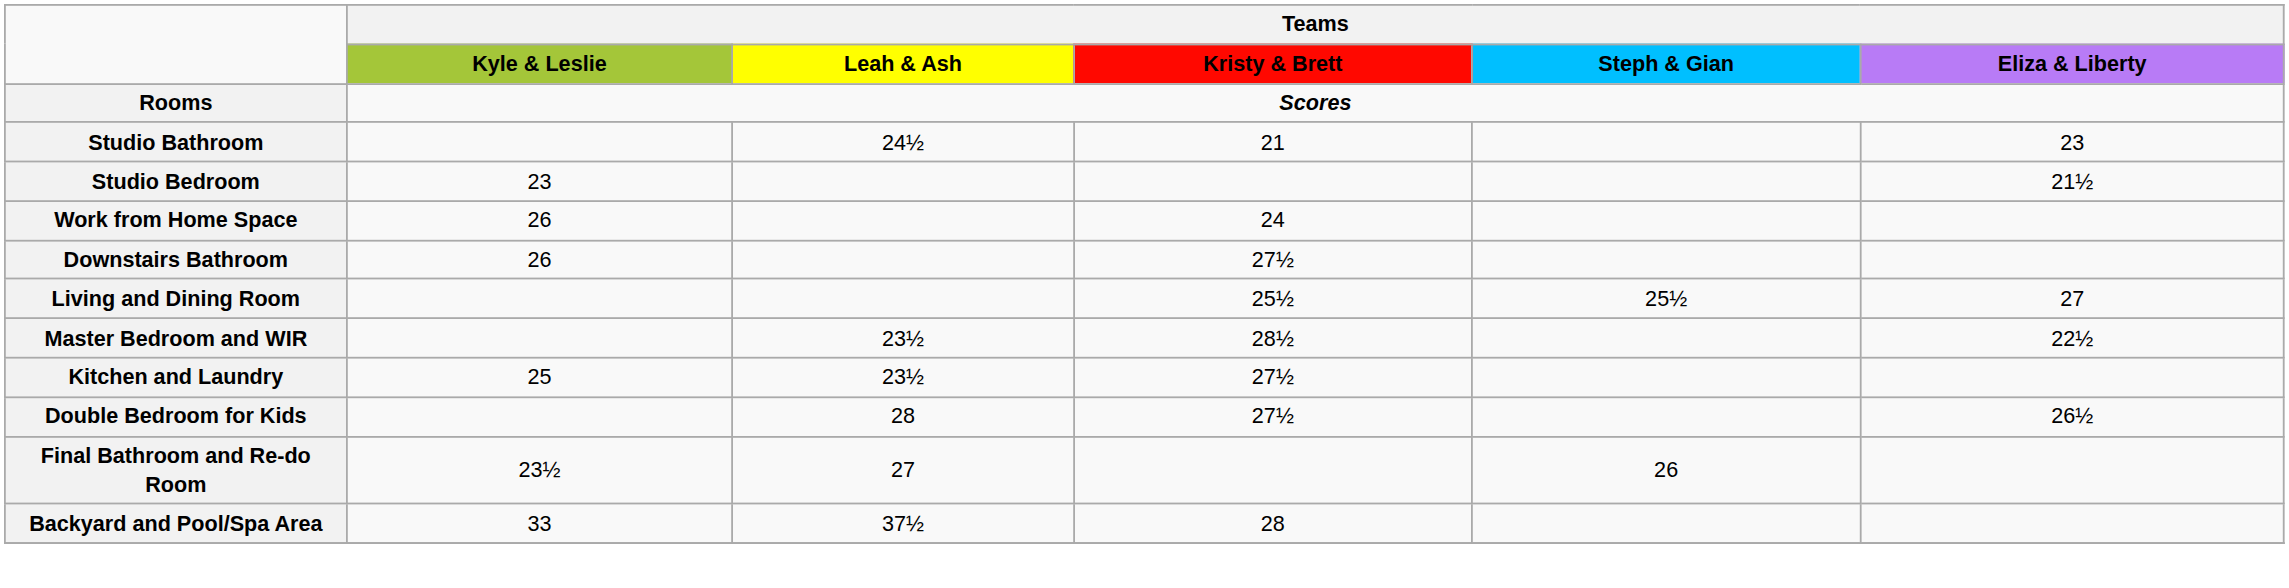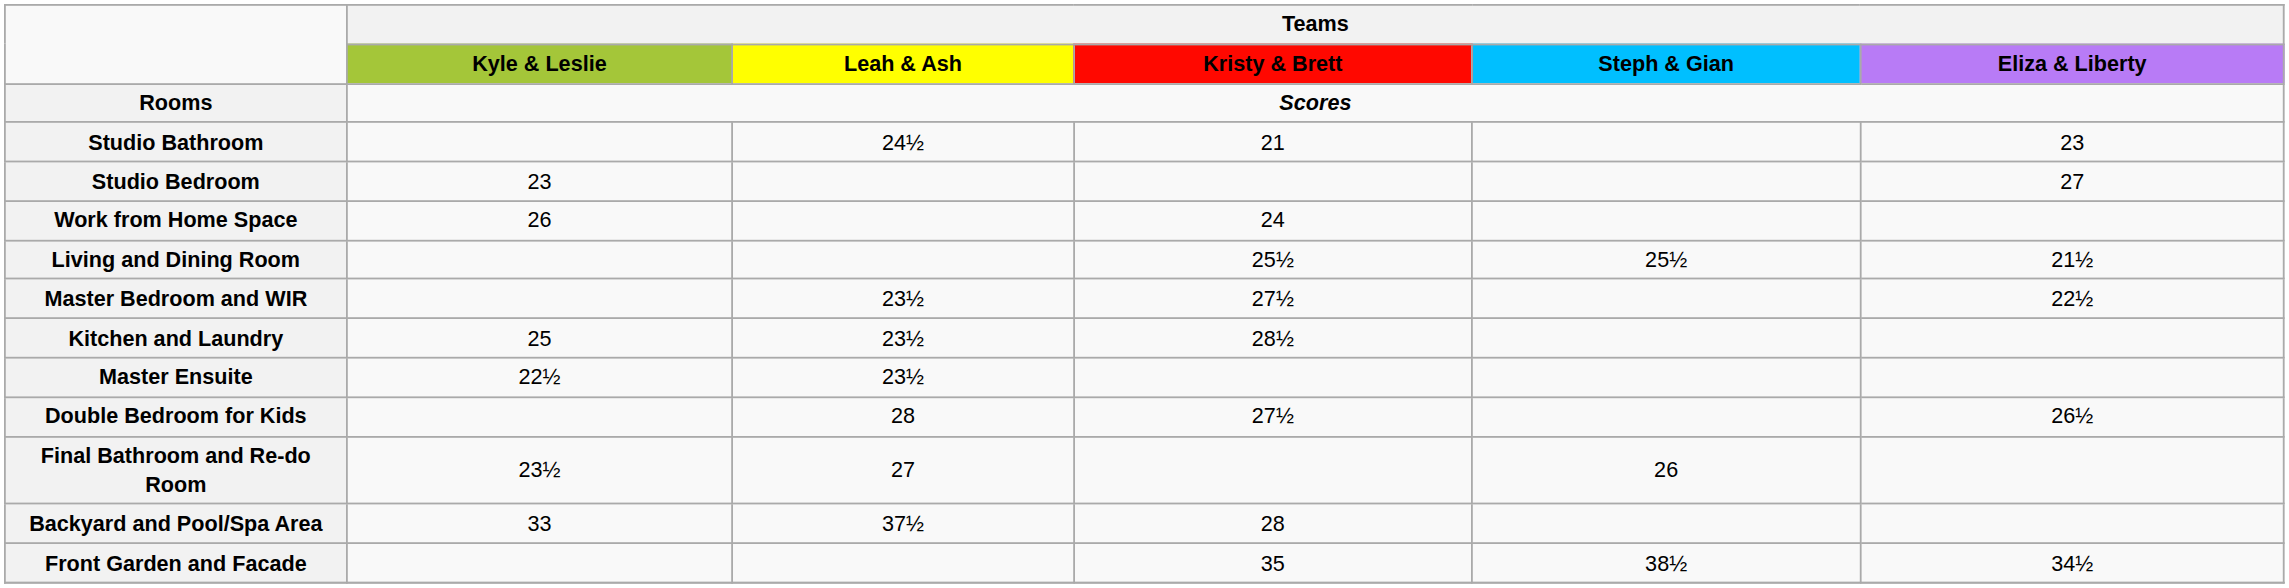Studio Bedroom | Teams / Eliza & Liberty: 21½ -> 27
- row: Downstairs Bathroom | 26 | 27½
Living and Dining Room | Teams / Eliza & Liberty: 27 -> 21½
Master Bedroom and WIR | Teams / Kristy & Brett: 28½ -> 27½
Kitchen and Laundry | Teams / Kristy & Brett: 27½ -> 28½
+ row: Master Ensuite | 22½ | 23½
+ row: Front Garden and Facade | 35 | 38½ | 34½
